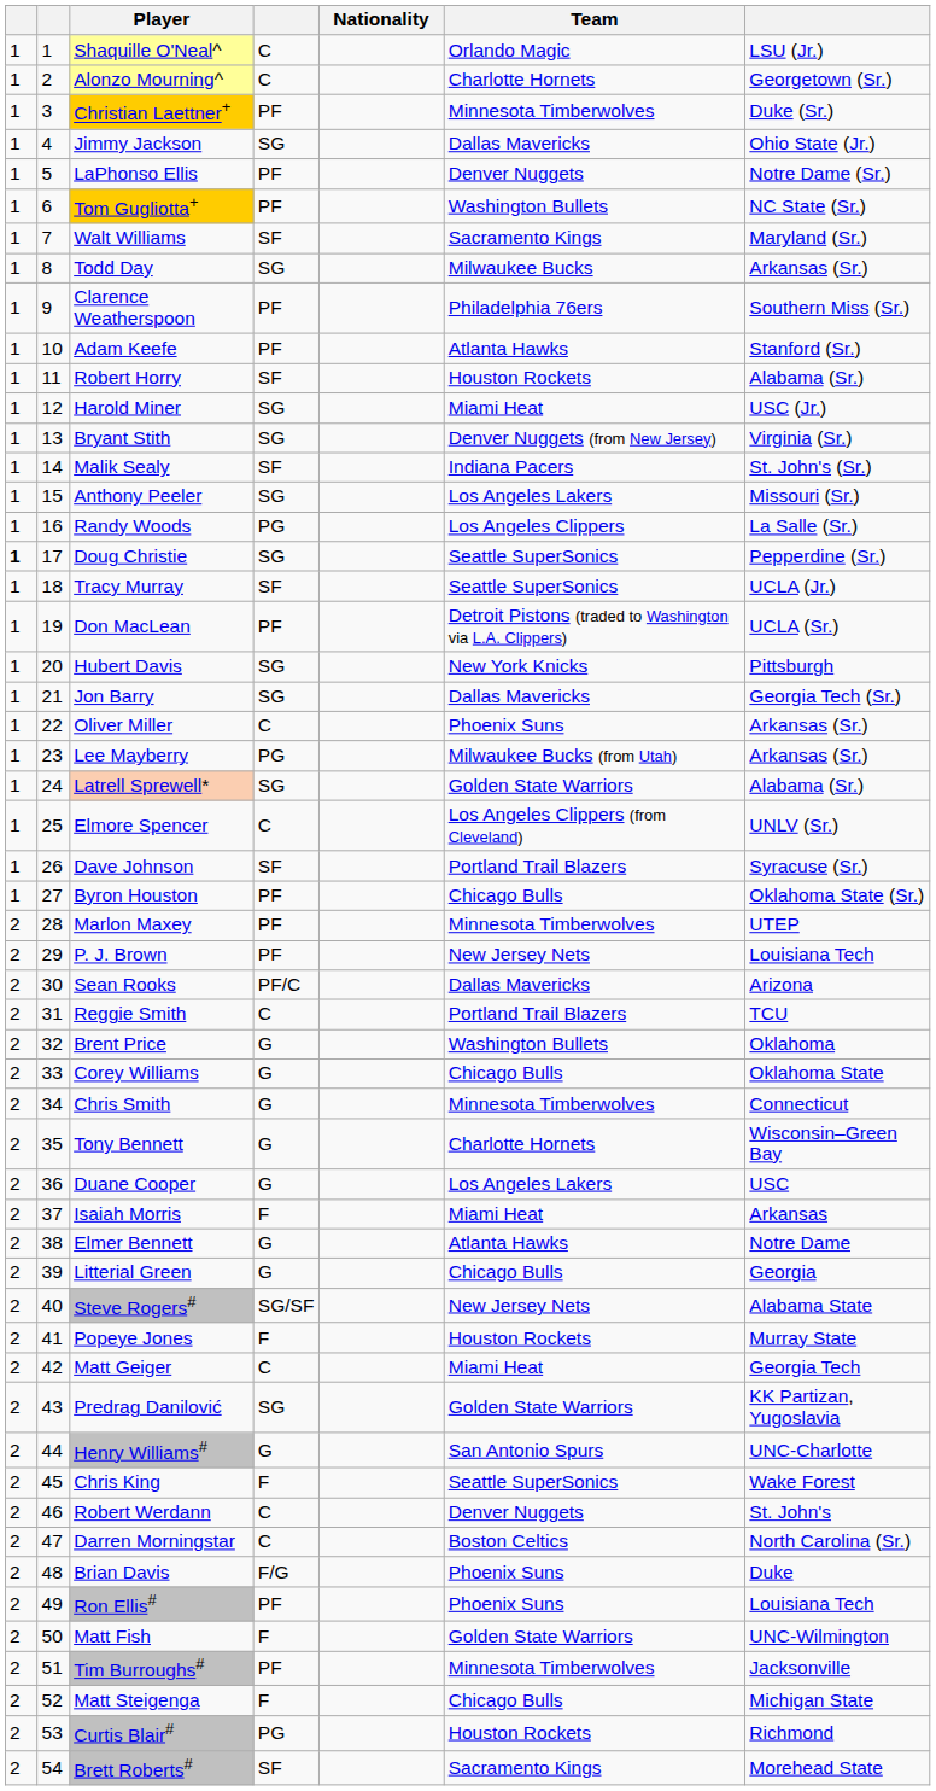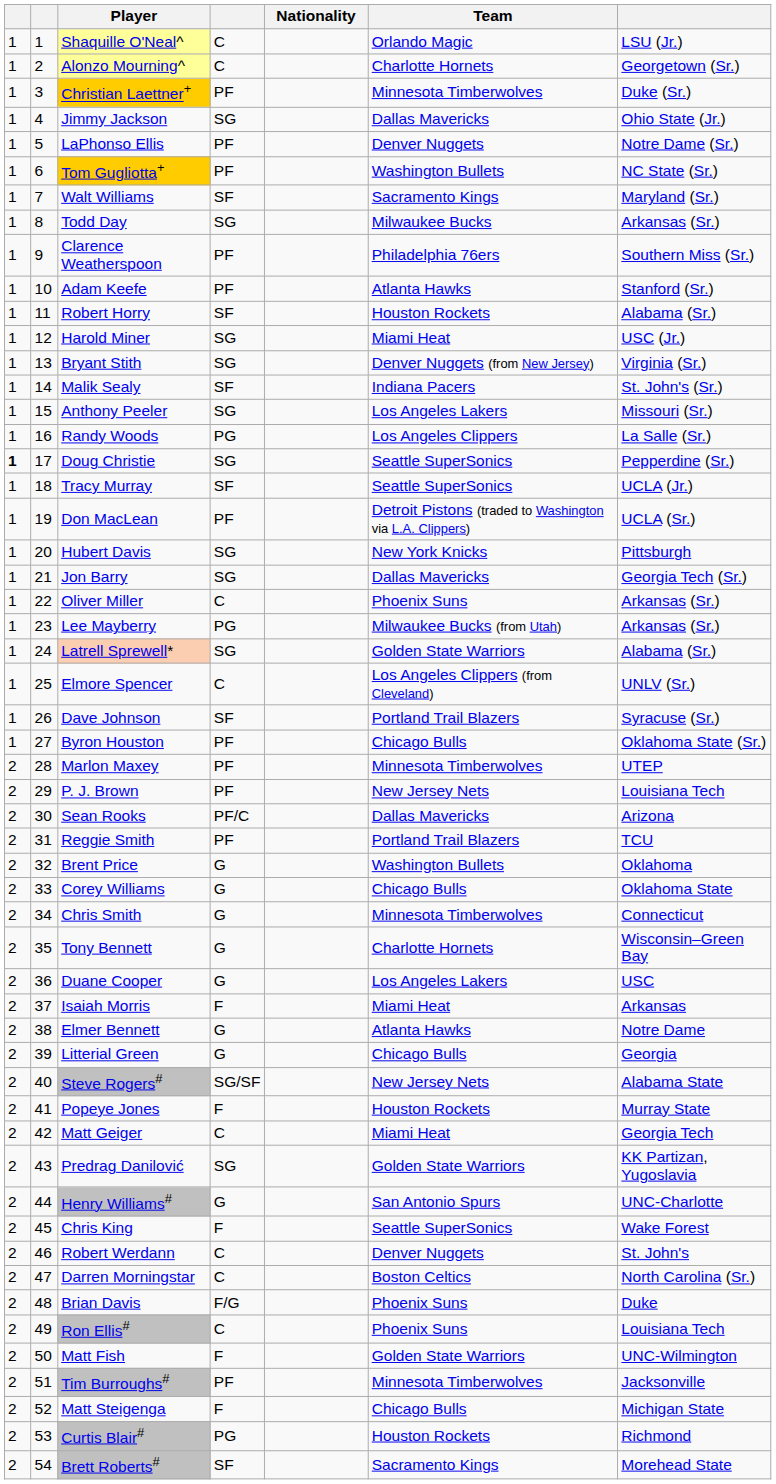Reggie Smith | column 4: C -> PF
Ron Ellis# | column 4: PF -> C
